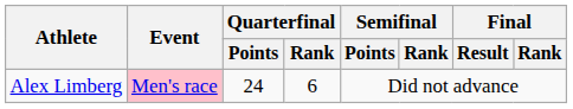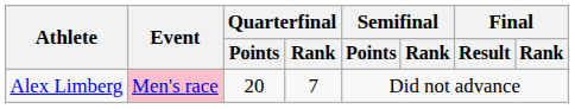Alex Limberg | Quarterfinal / Points: 24 -> 20
Alex Limberg | Quarterfinal / Rank: 6 -> 7
